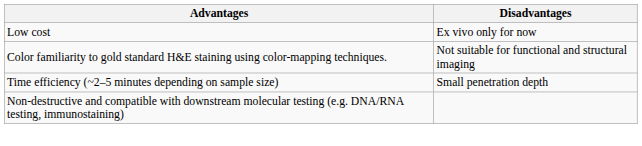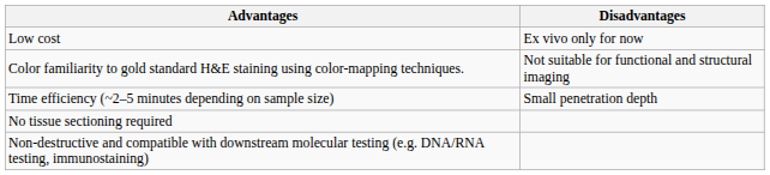+ row: No tissue sectioning required
